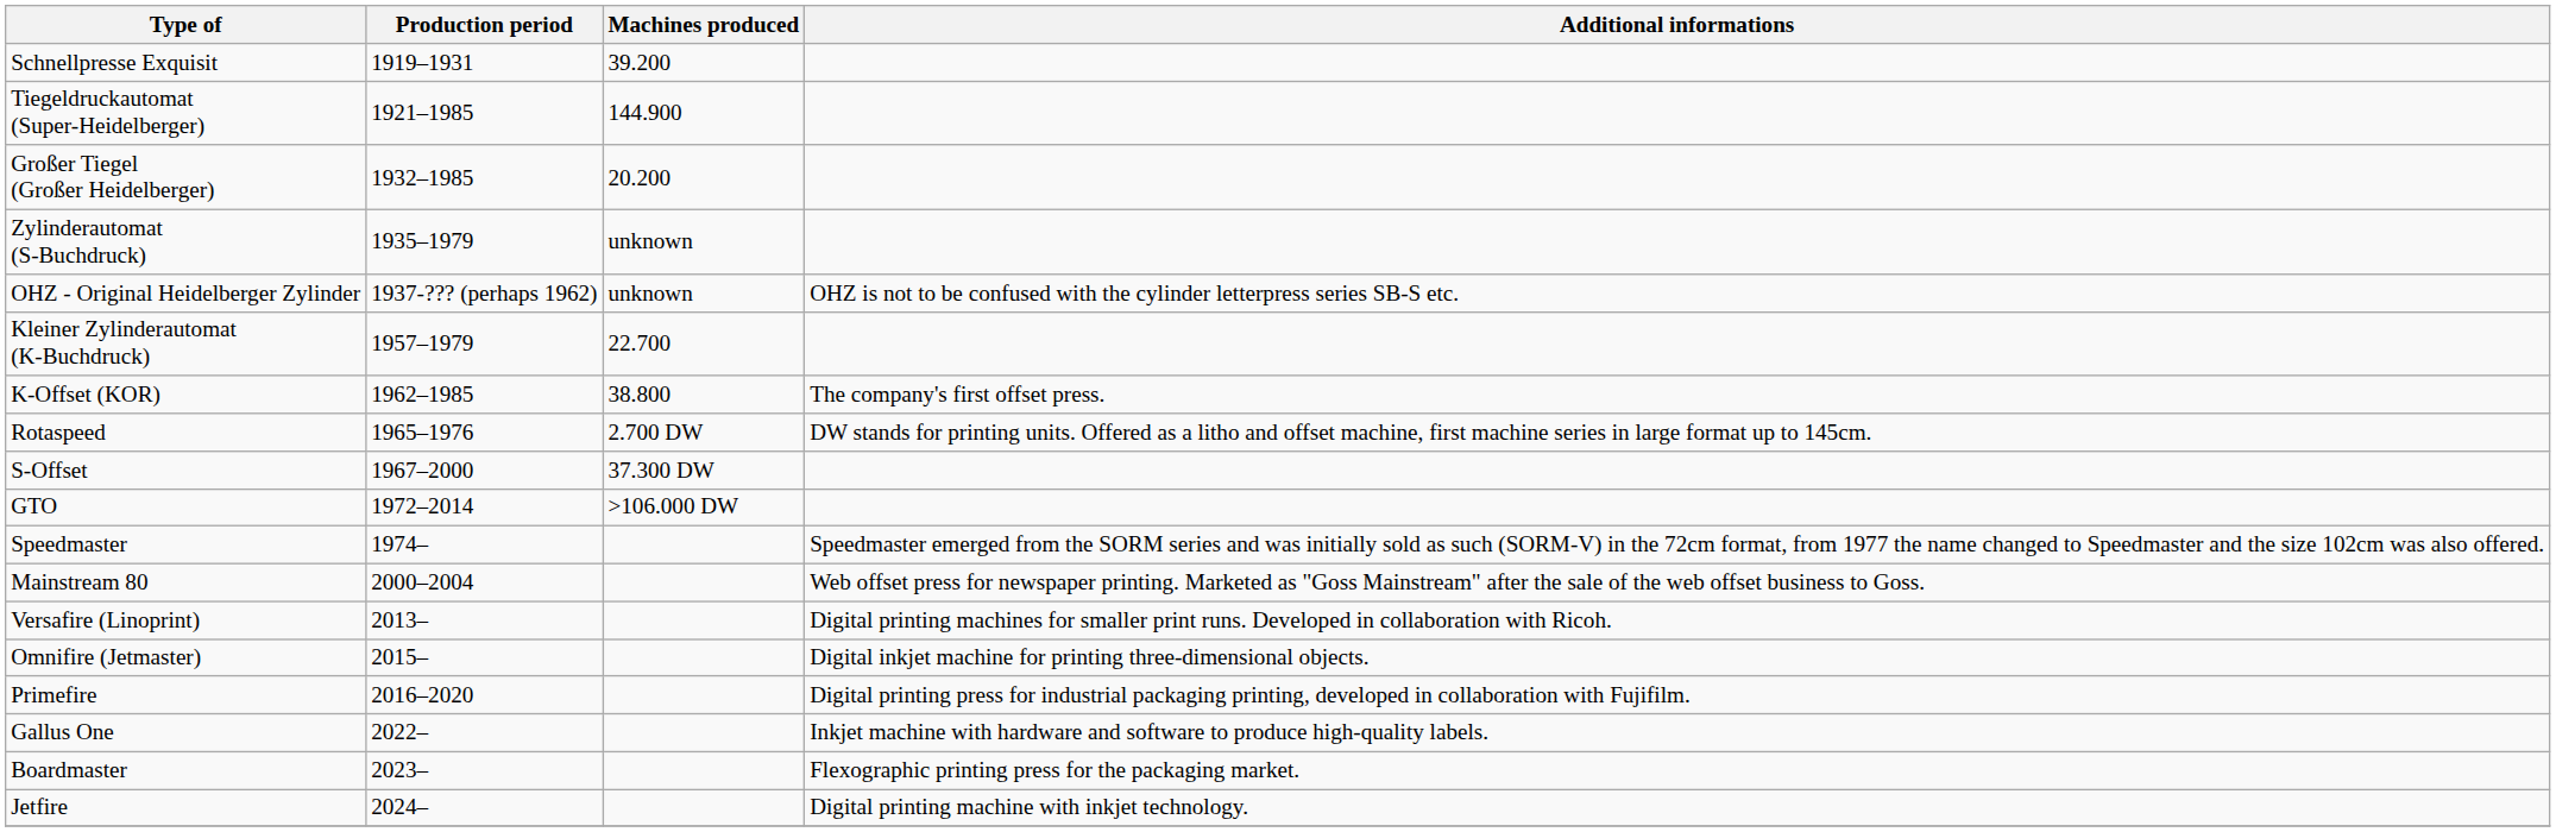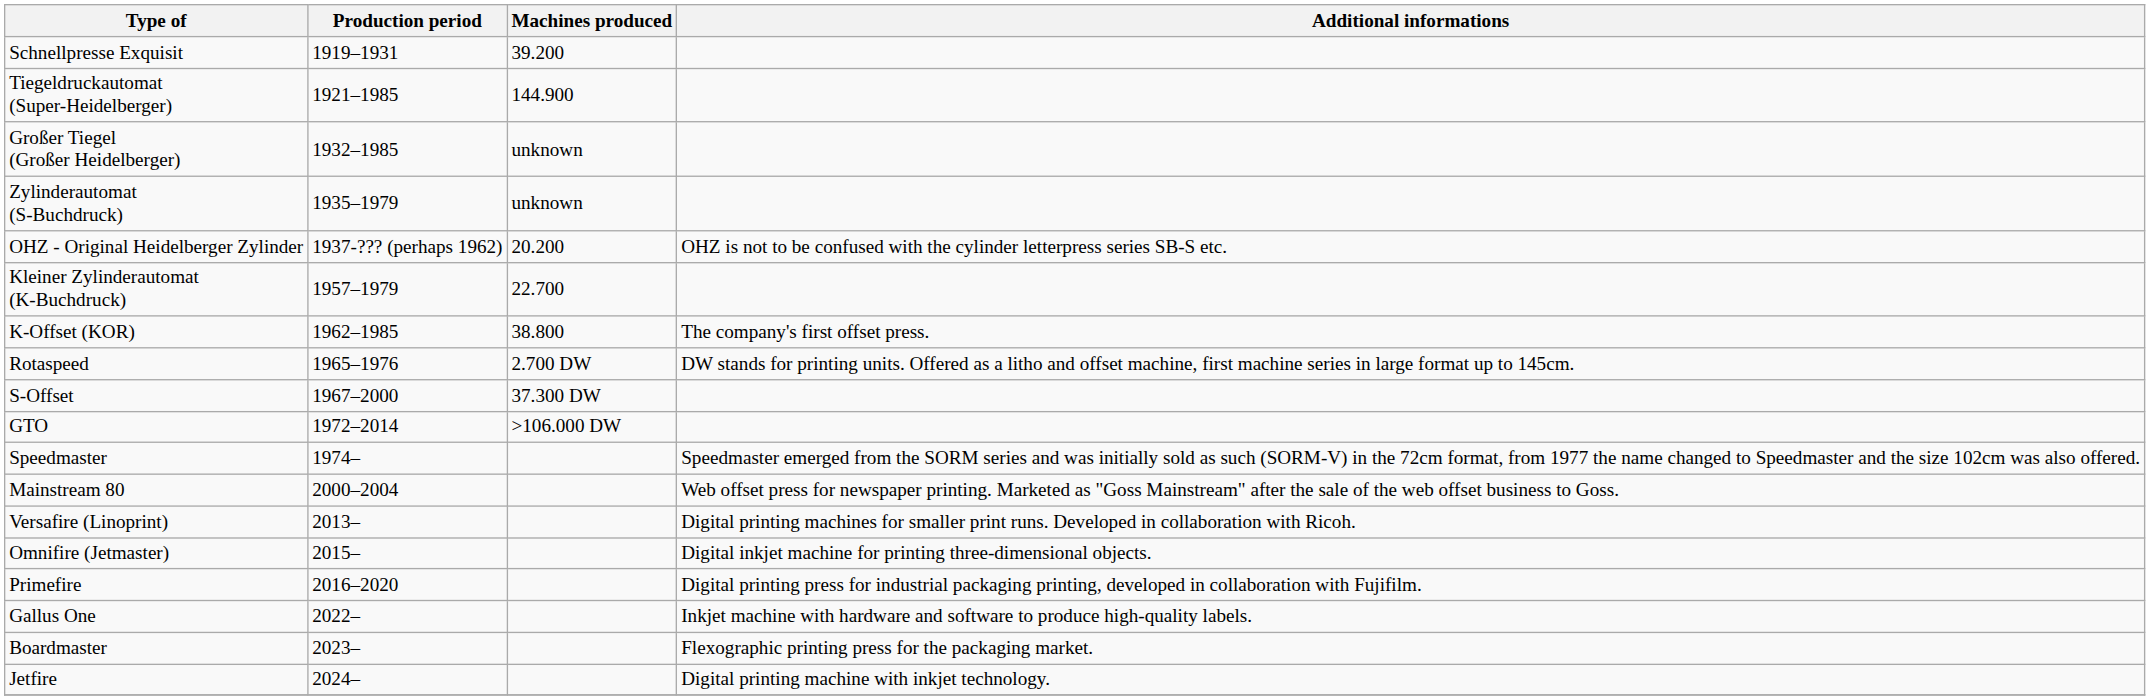Großer Tiegel (Großer Heidelberger) | Machines produced: 20.200 -> unknown
OHZ - Original Heidelberger Zylinder | Machines produced: unknown -> 20.200
